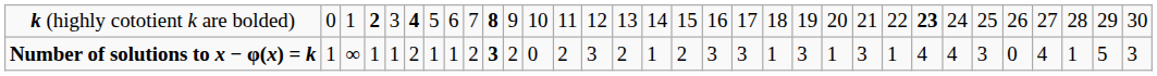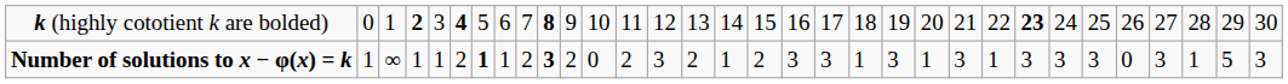Number of solutions to x − φ(x) = k | column 7: normal -> bold
Number of solutions to x − φ(x) = k | column 25: 4 -> 3
Number of solutions to x − φ(x) = k | column 26: 4 -> 3
Number of solutions to x − φ(x) = k | column 29: 4 -> 3
